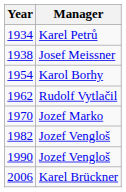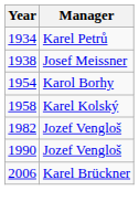+ row: 1958 | Karel Kolský
- row: 1962 | Rudolf Vytlačil
- row: 1970 | Jozef Marko
